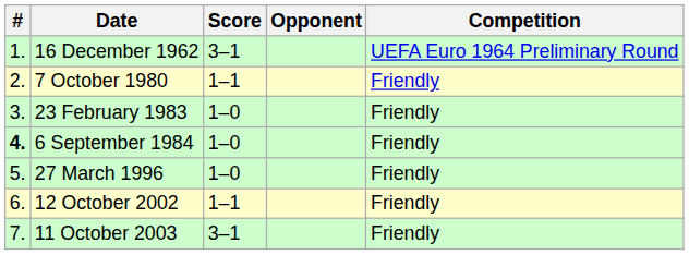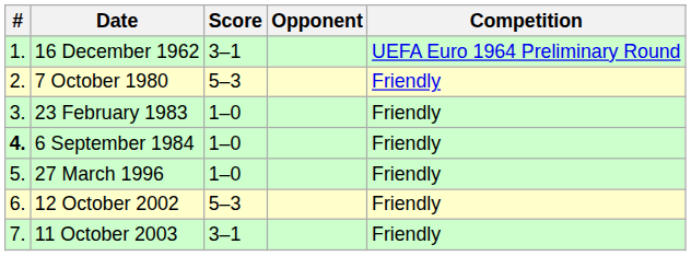7 October 1980 | Score: 1–1 -> 5–3
12 October 2002 | Score: 1–1 -> 5–3
